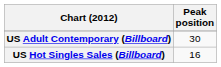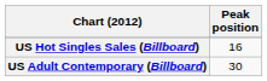rows swapped: US Adult Contemporary (Billboard) <-> US Hot Singles Sales (Billboard)
